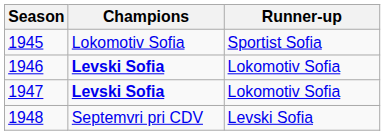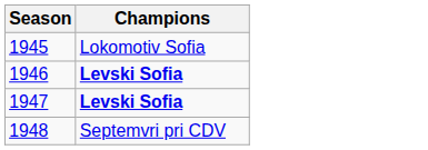- column: Runner-up | Sportist Sofia | Lokomotiv Sofia | Lokomotiv Sofia | Levski Sofia
